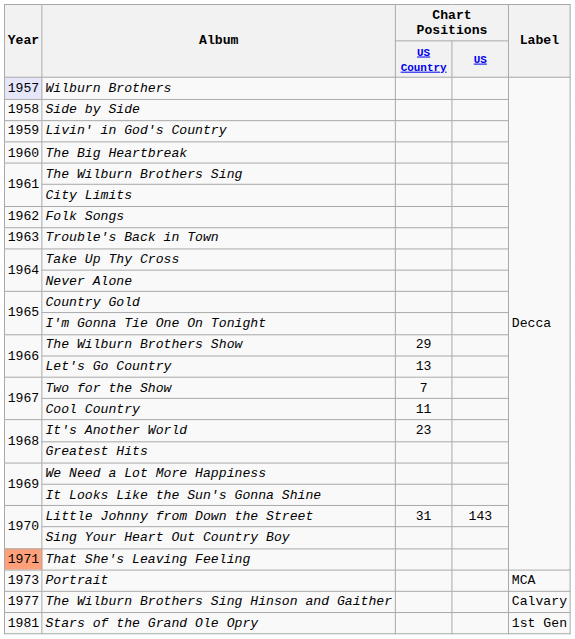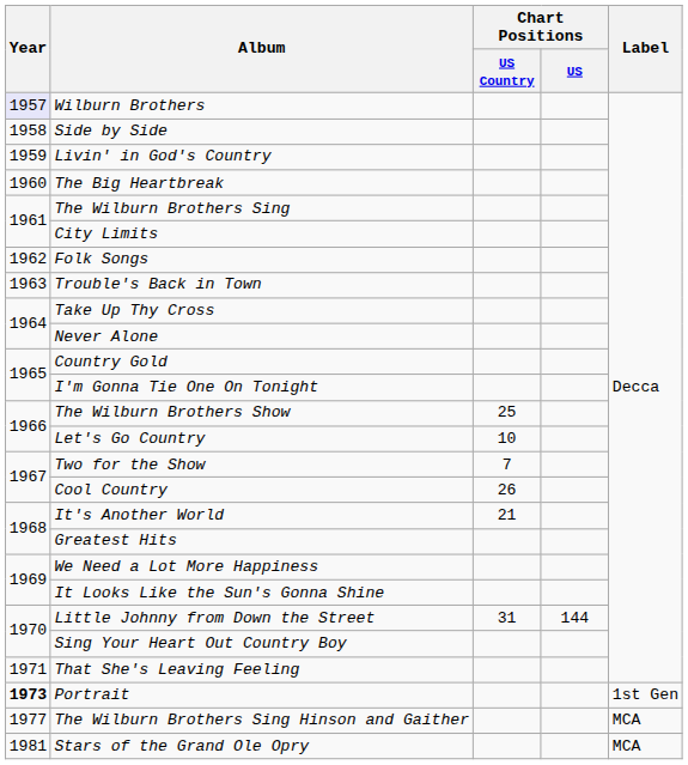The Wilburn Brothers Show | Chart Positions / US Country: 29 -> 25
Let's Go Country | Chart Positions / US Country: 13 -> 10
Cool Country | Chart Positions / US Country: 11 -> 26
It's Another World | Chart Positions / US Country: 23 -> 21
Little Johnny from Down the Street | Chart Positions / US: 143 -> 144
That She's Leaving Feeling | Year: lightsalmon background -> no background
Portrait | Year: normal -> bold
Portrait | Label: MCA -> 1st Gen
The Wilburn Brothers Sing Hinson and Gaither | Label: Calvary -> MCA
Stars of the Grand Ole Opry | Label: 1st Gen -> MCA
